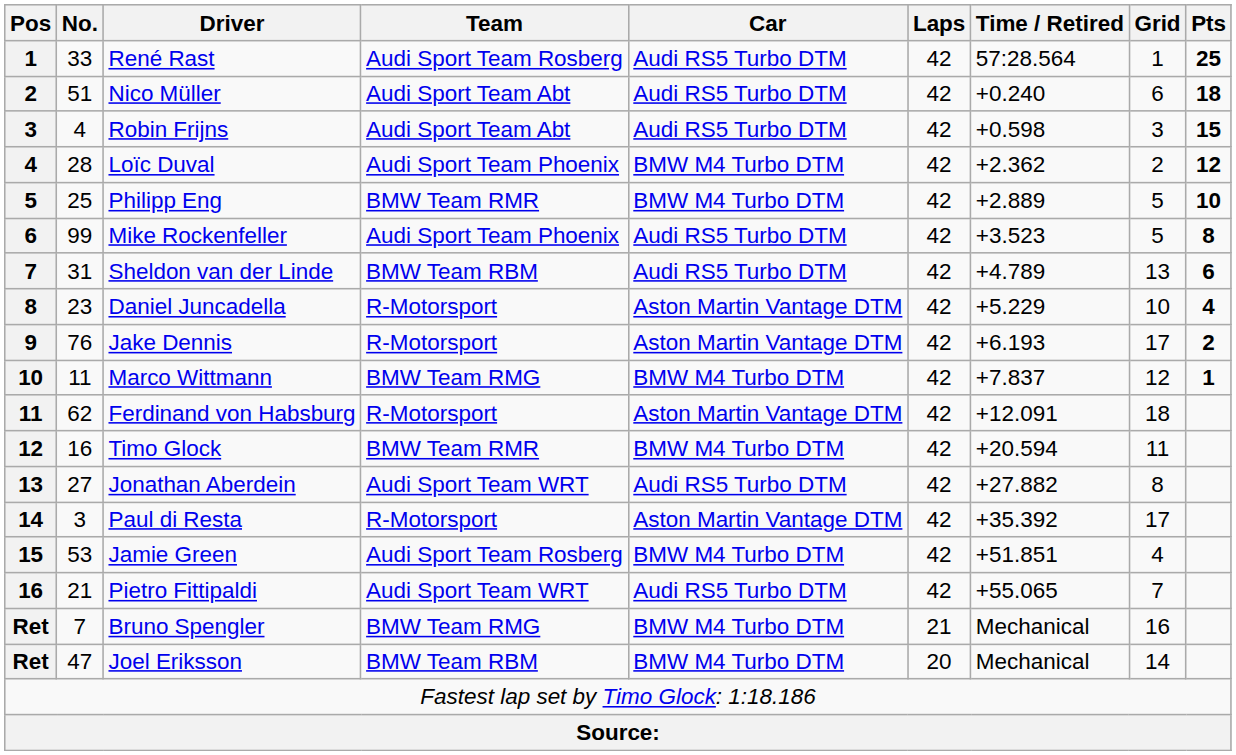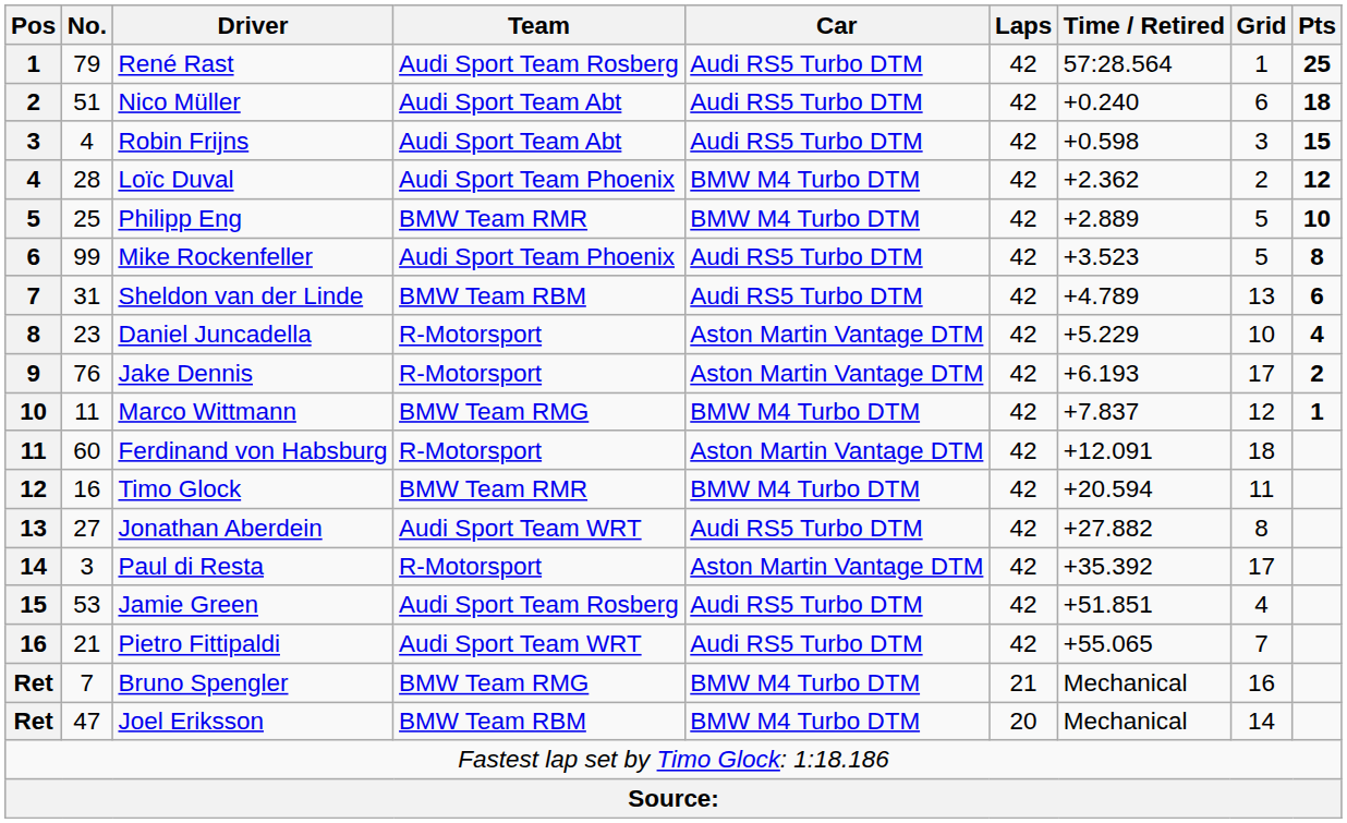René Rast | No.: 33 -> 79
Ferdinand von Habsburg | No.: 62 -> 60
Jamie Green | Car: BMW M4 Turbo DTM -> Audi RS5 Turbo DTM
